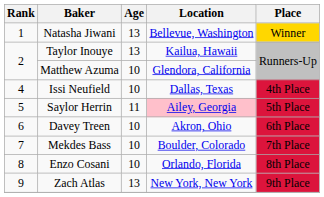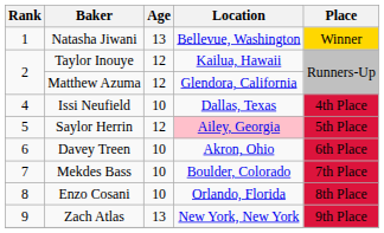Taylor Inouye | Age: 13 -> 12
Matthew Azuma | Age: 10 -> 12
Saylor Herrin | Age: 11 -> 12
